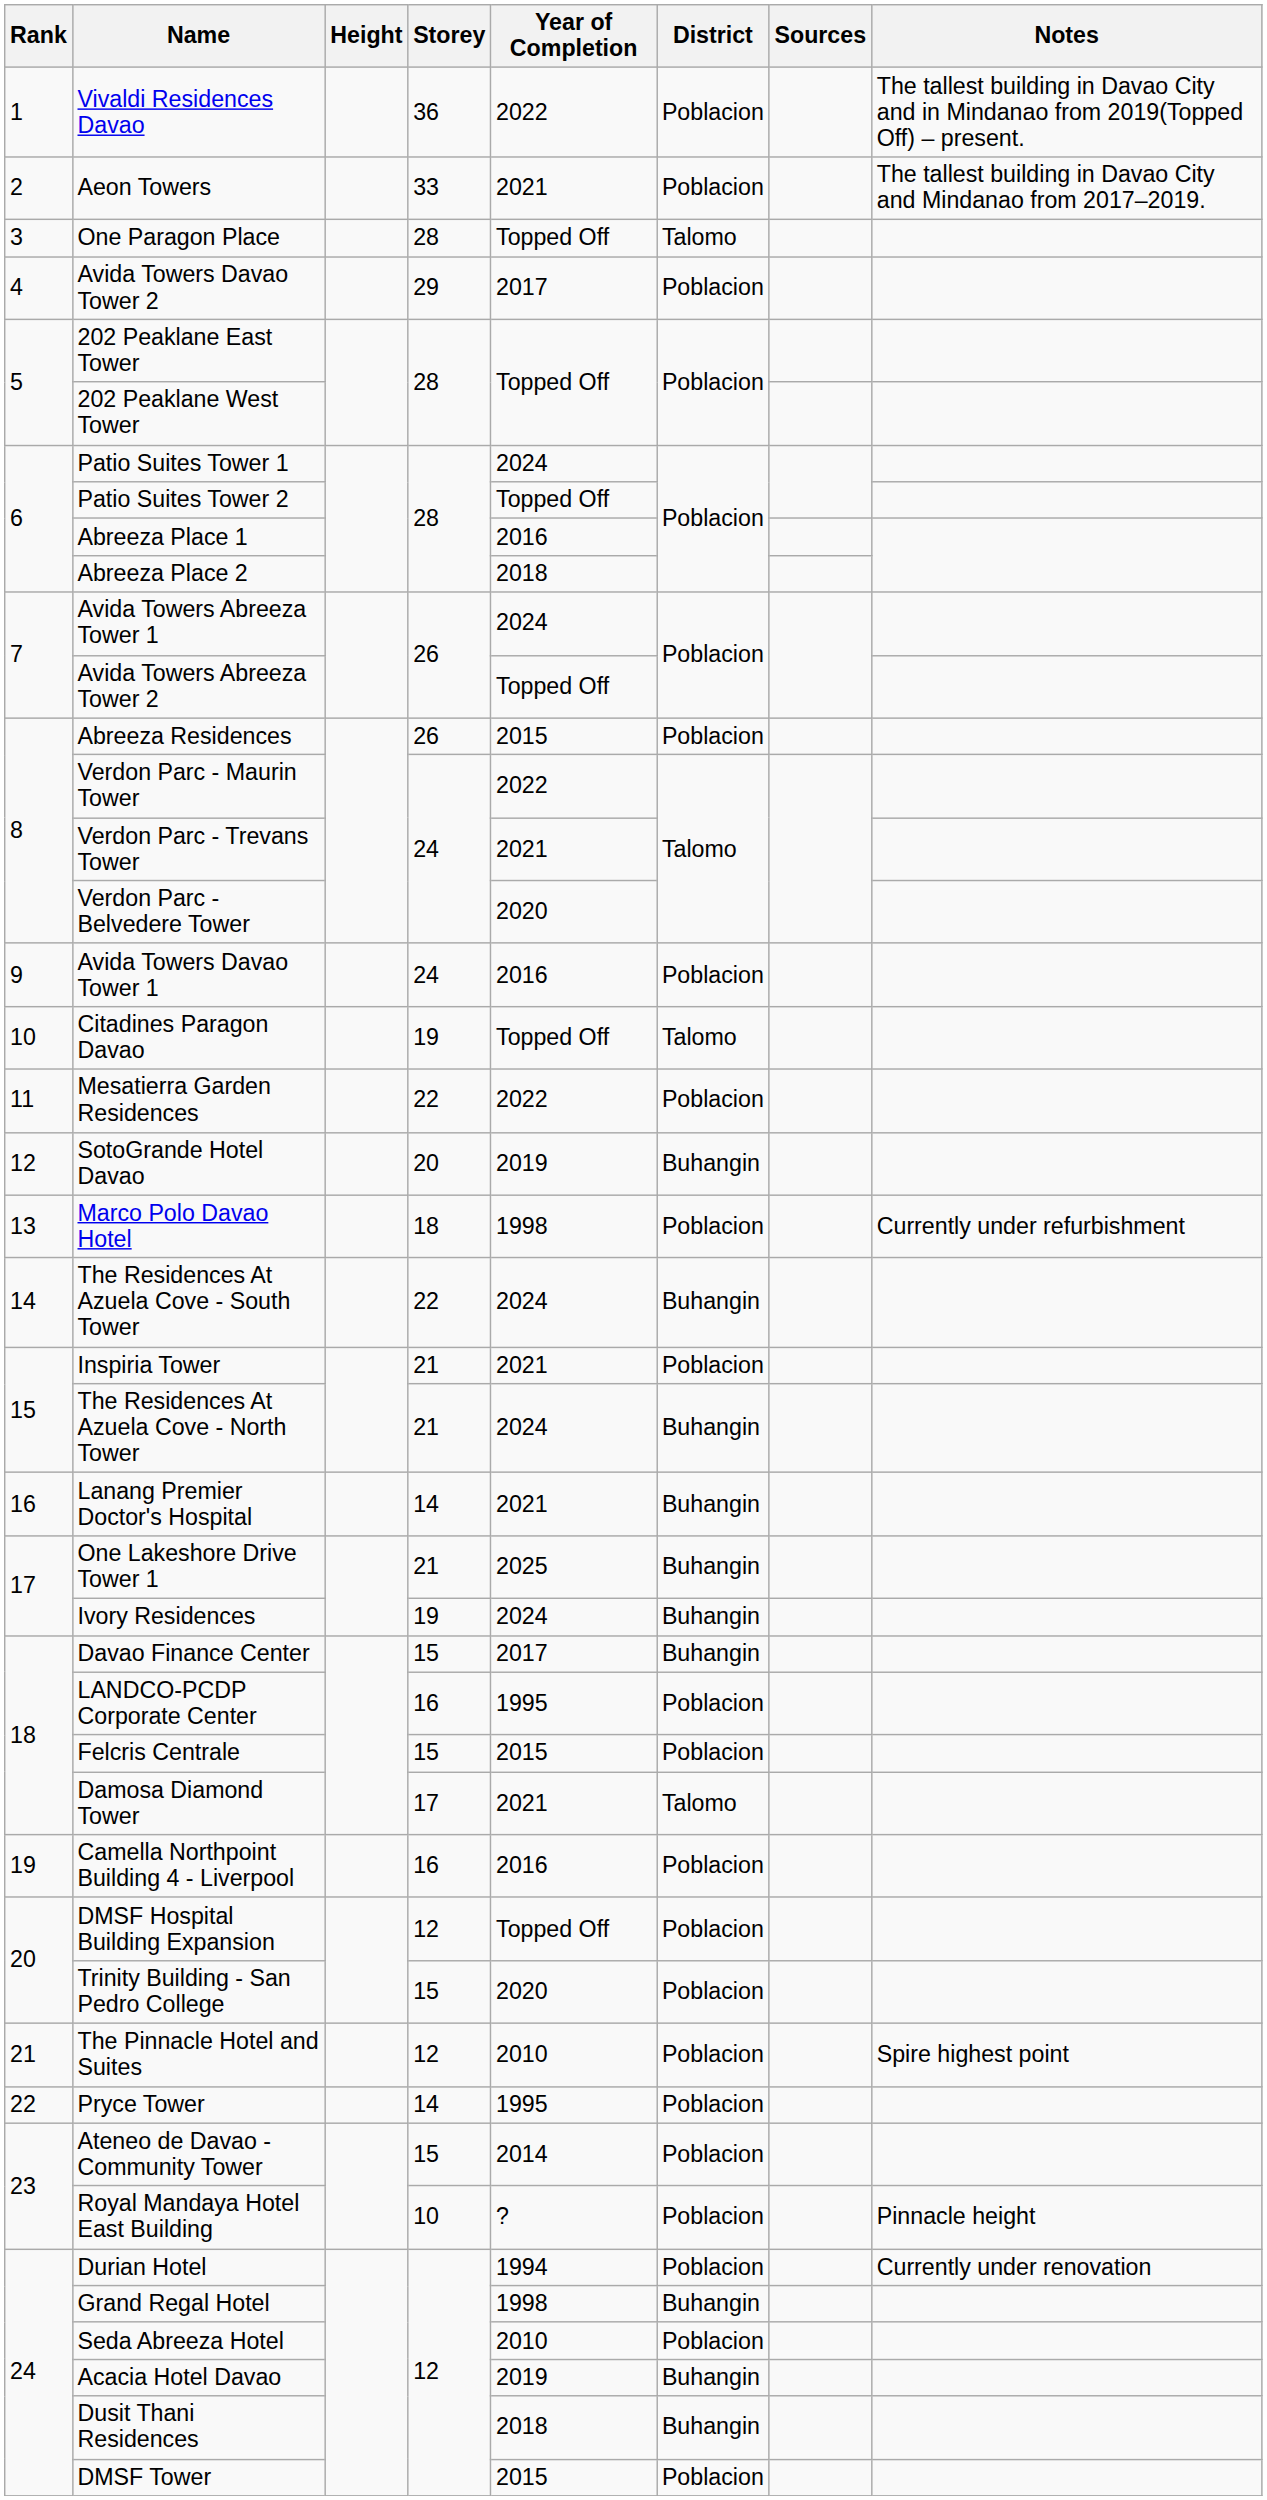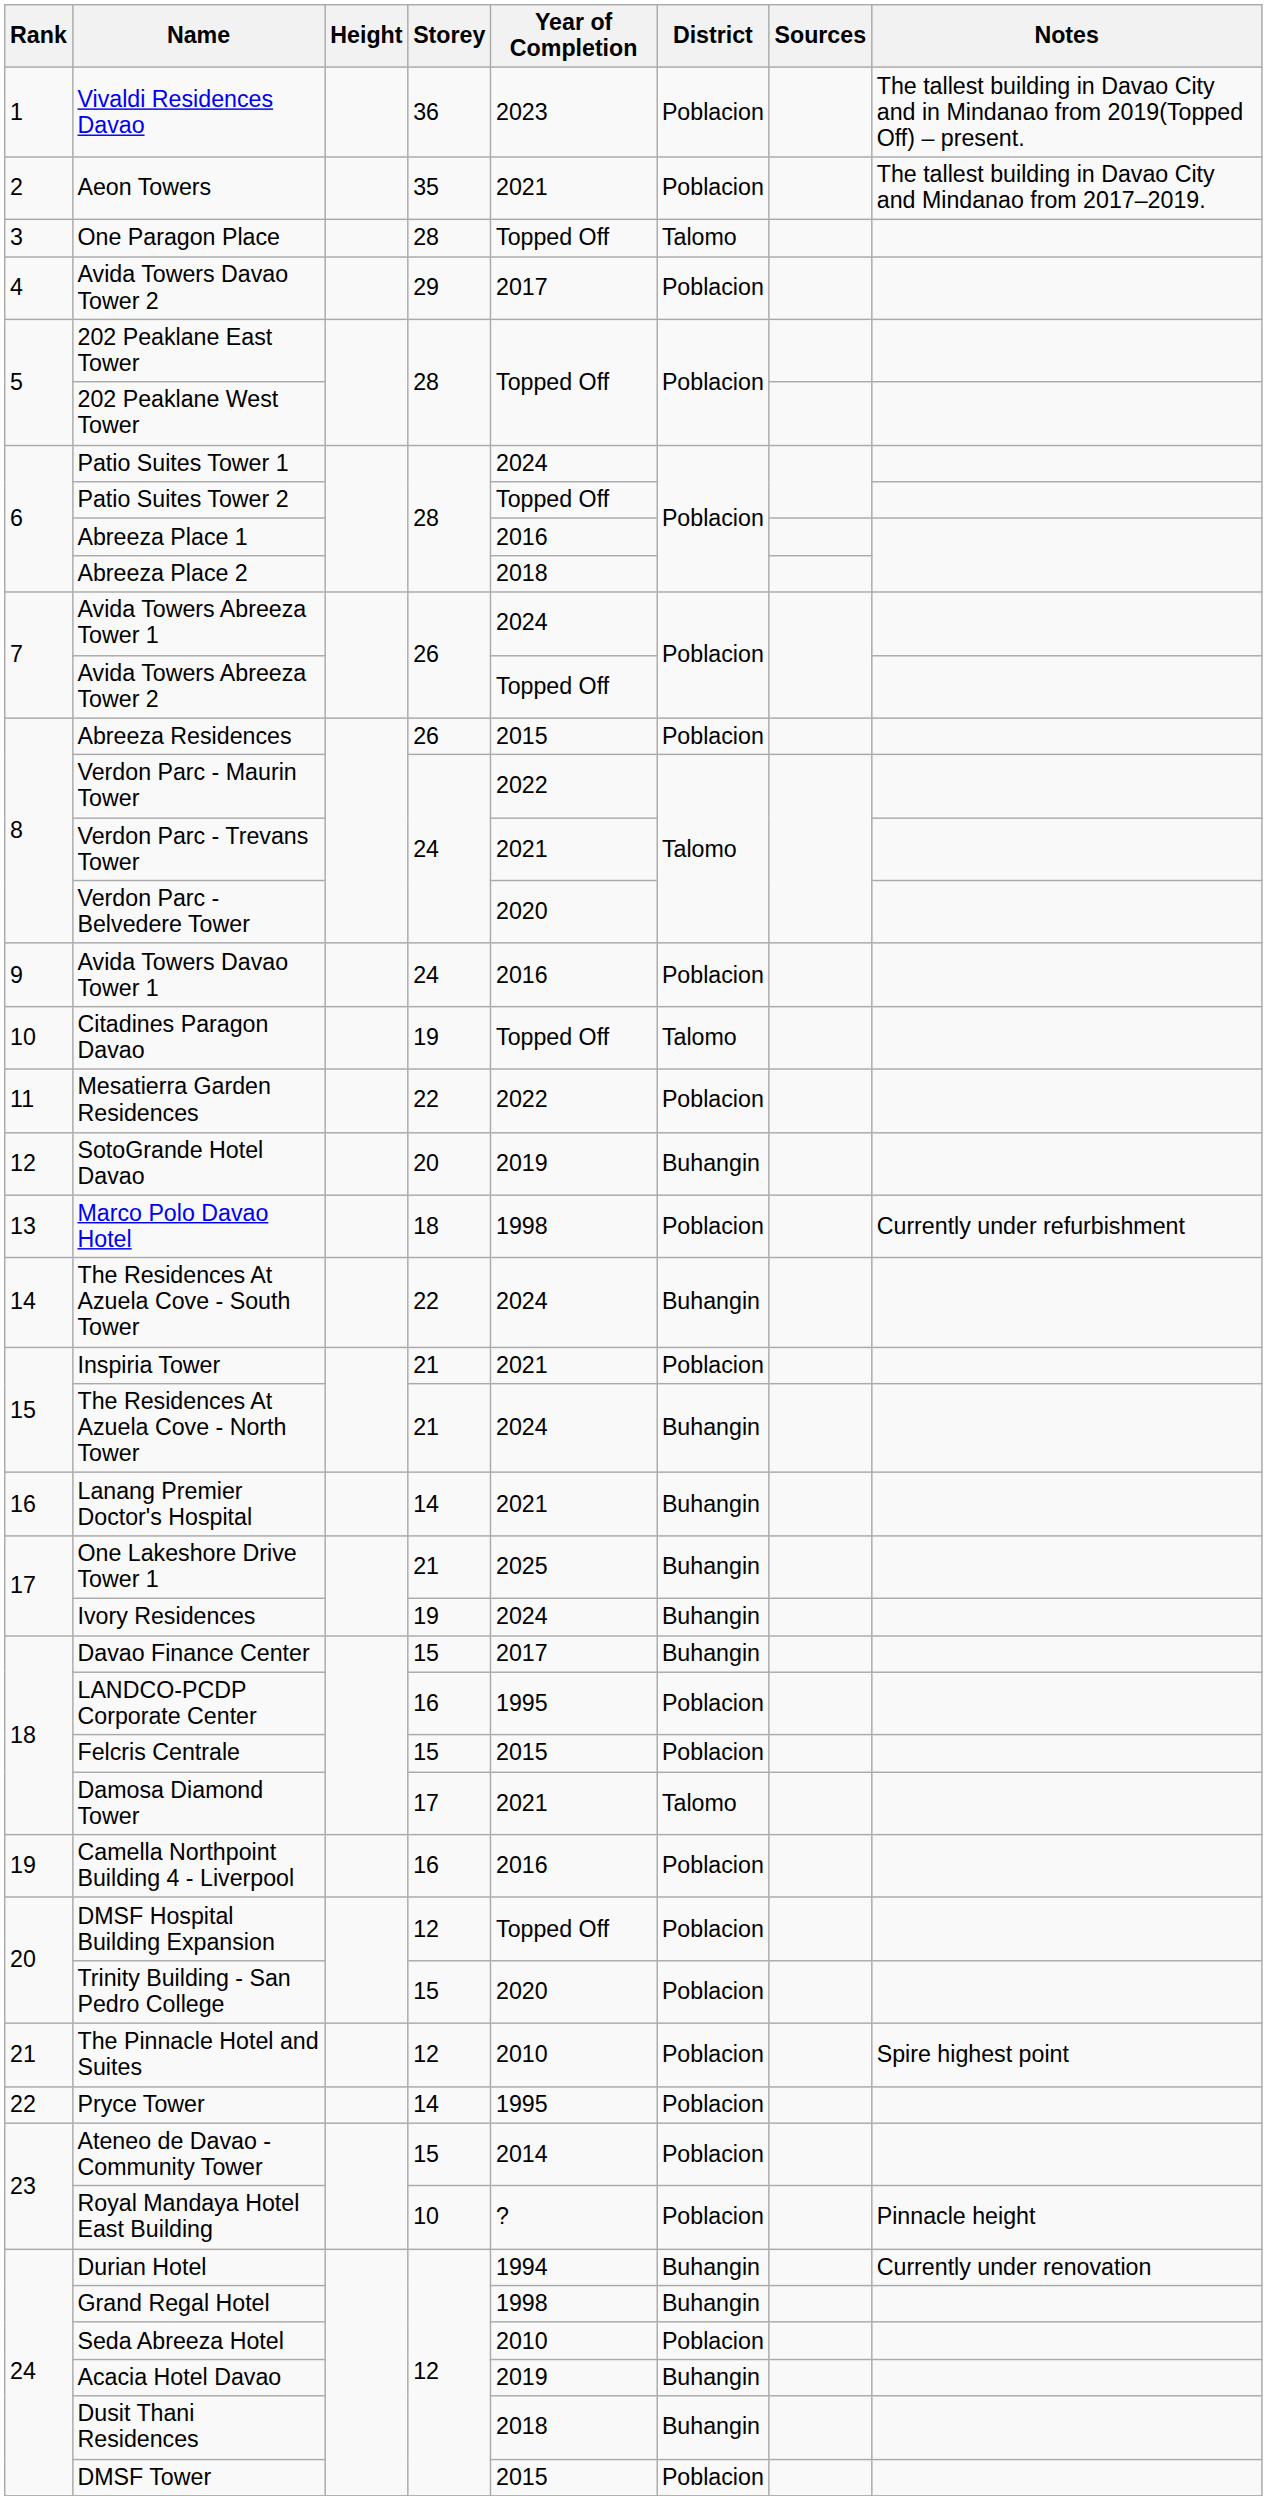Vivaldi Residences Davao | Year of Completion: 2022 -> 2023
Aeon Towers | Storey: 33 -> 35
Durian Hotel | District: Poblacion -> Buhangin
